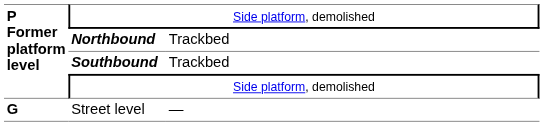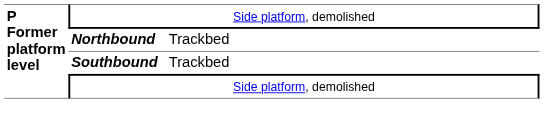- row: G | Street level | —
